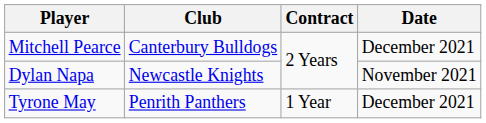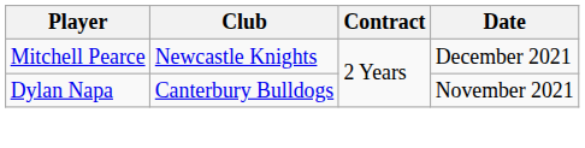Mitchell Pearce | Club: Canterbury Bulldogs -> Newcastle Knights
Dylan Napa | Club: Newcastle Knights -> Canterbury Bulldogs
- row: Tyrone May | Penrith Panthers | 1 Year | December 2021
